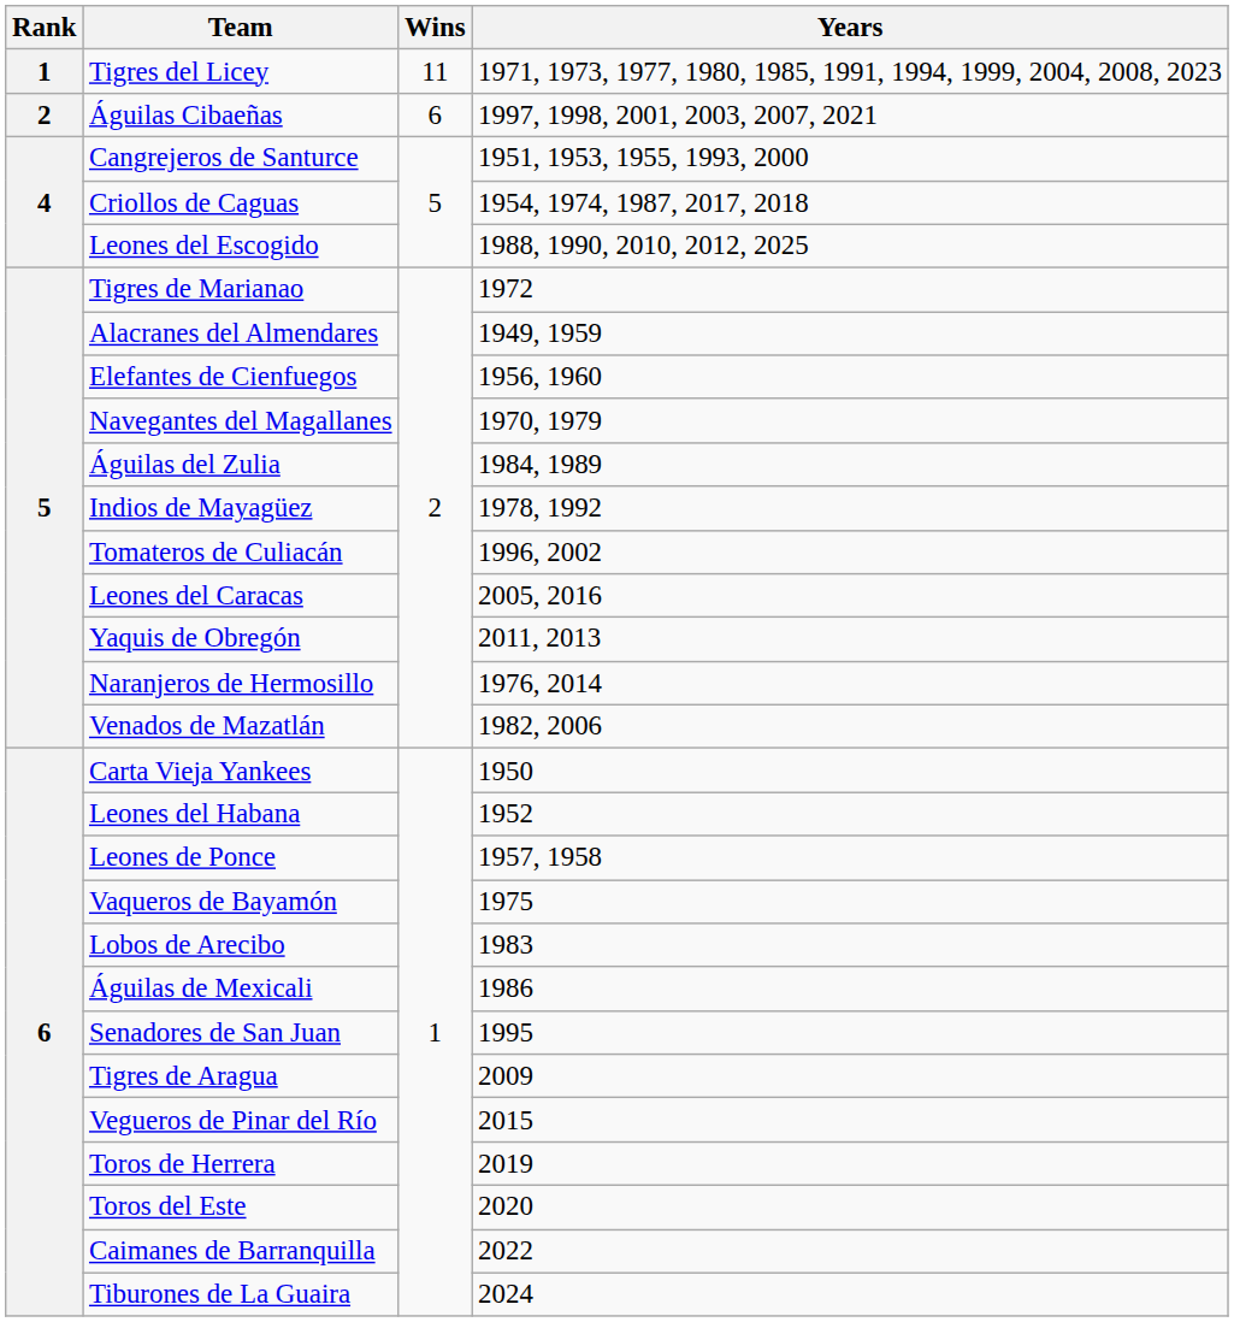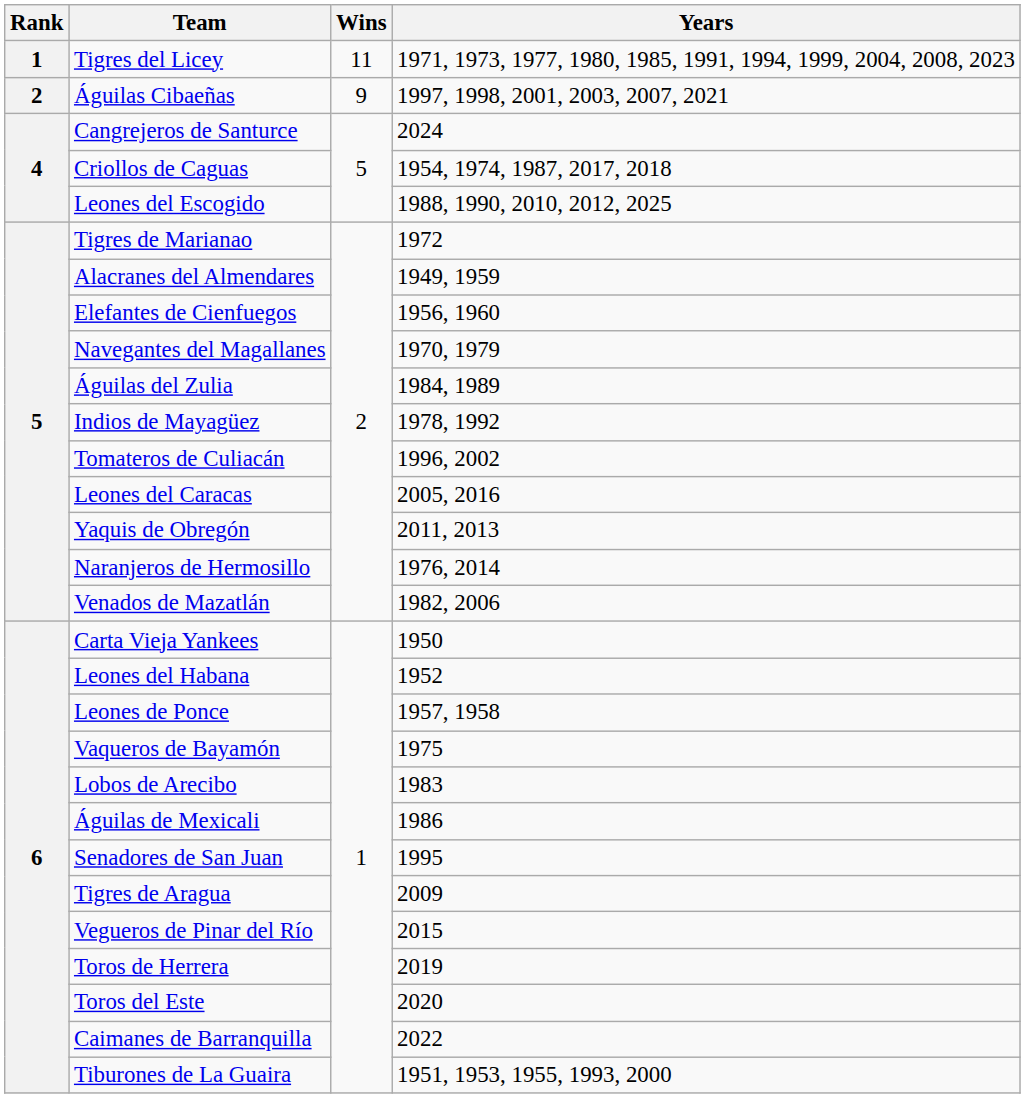Águilas Cibaeñas | Wins: 6 -> 9
Cangrejeros de Santurce | Years: 1951, 1953, 1955, 1993, 2000 -> 2024
Tiburones de La Guaira | Years: 2024 -> 1951, 1953, 1955, 1993, 2000
